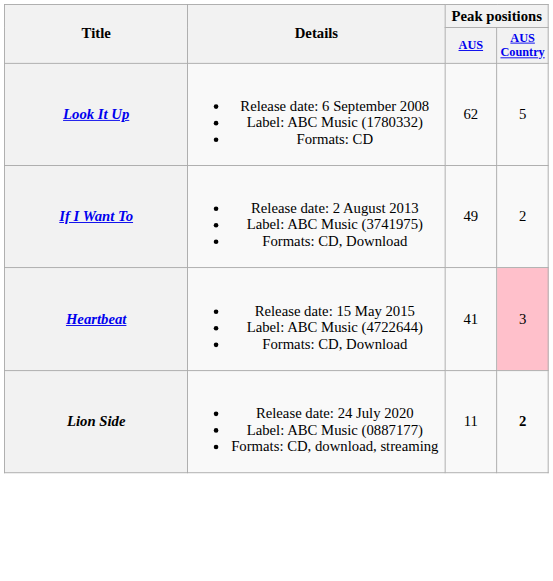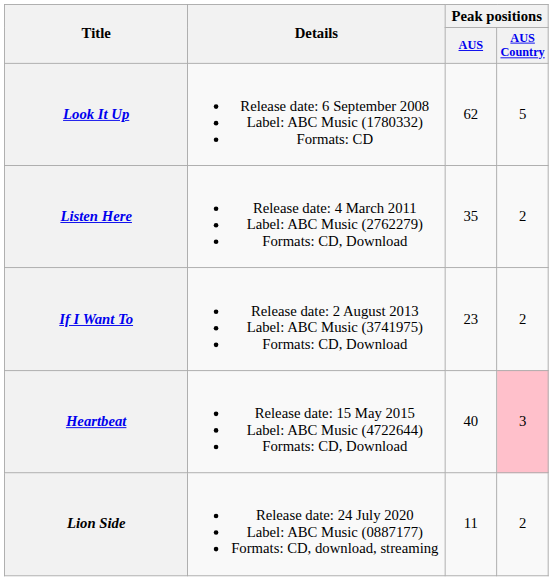+ row: Listen Here | Release date: 4 March 2011 Label: ABC Music (2762279) Formats: CD, Download | 35 | 2
If I Want To | Peak positions / AUS: 49 -> 23
Heartbeat | Peak positions / AUS: 41 -> 40
Lion Side | Peak positions / AUS Country: bold -> normal
